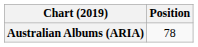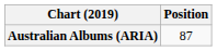Australian Albums (ARIA) | Position: 78 -> 87
